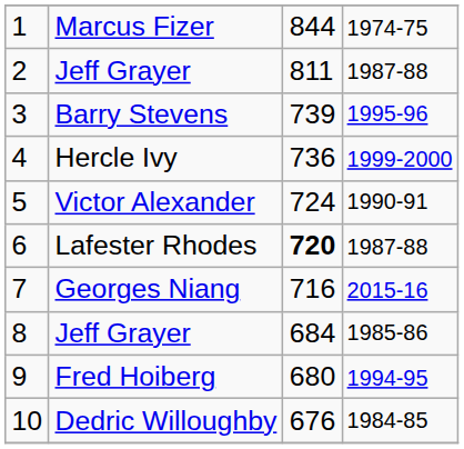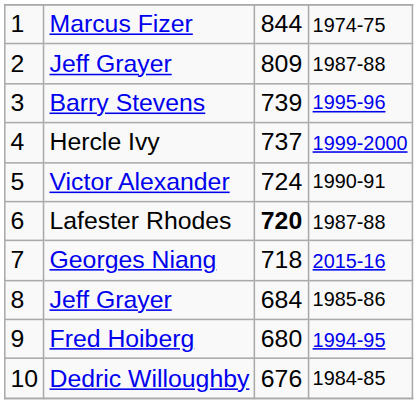2 / Jeff Grayer | column 3: 811 -> 809
Hercle Ivy | column 3: 736 -> 737
Georges Niang | column 3: 716 -> 718
